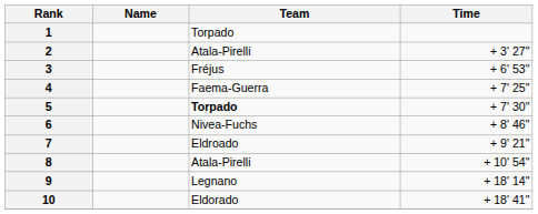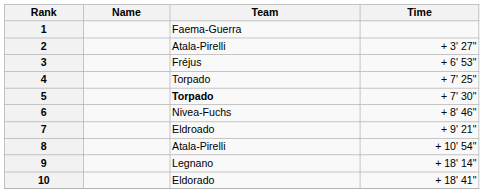1 | Team: Torpado -> Faema-Guerra
4 | Team: Faema-Guerra -> Torpado
